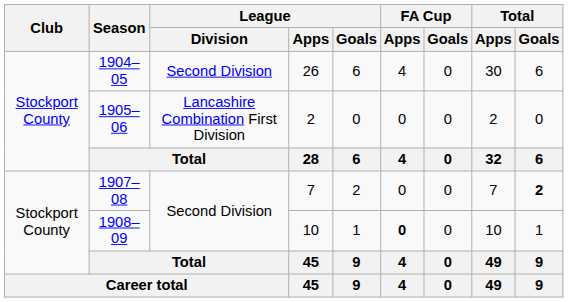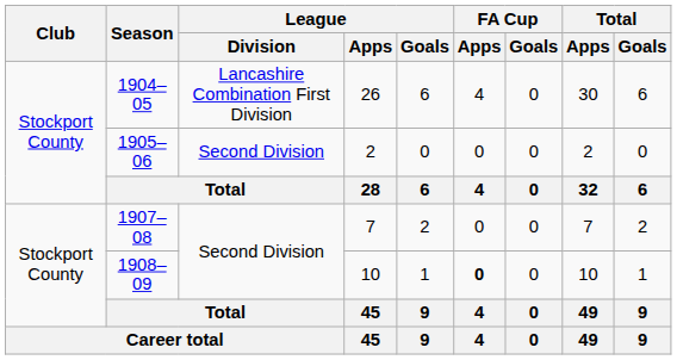1904–05 | League / Division: Second Division -> Lancashire Combination First Division
1905–06 | League / Division: Lancashire Combination First Division -> Second Division
1907–08 | Total / Goals: bold -> normal
